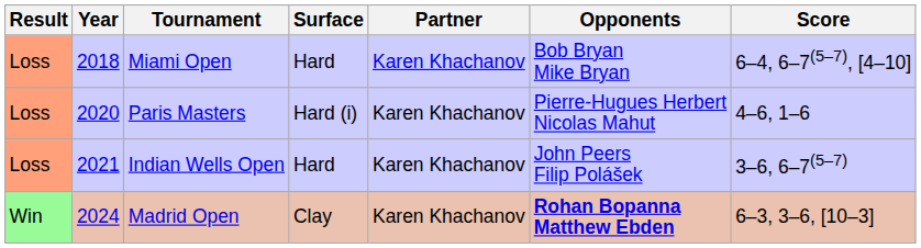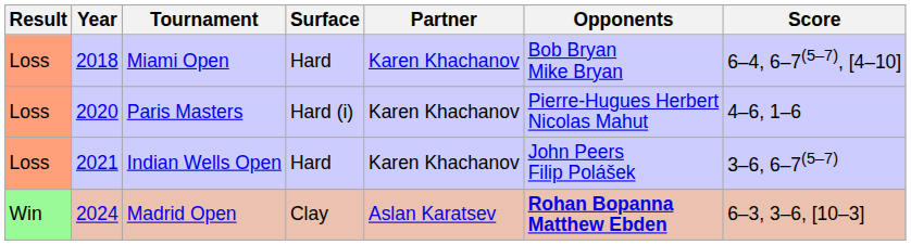Madrid Open | Partner: Karen Khachanov -> Aslan Karatsev
